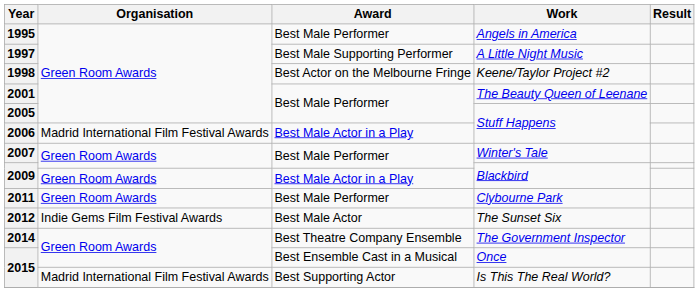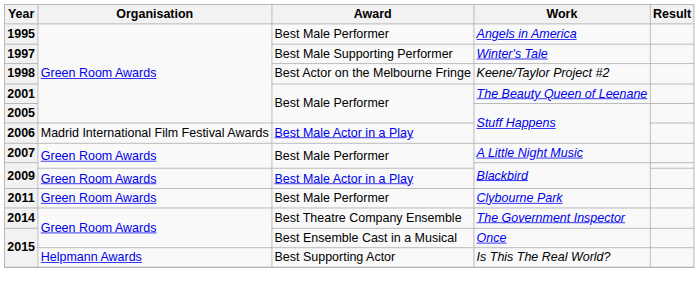1997 | Work: A Little Night Music -> Winter's Tale
2007 | Work: Winter's Tale -> A Little Night Music
- row: 2012 | Indie Gems Film Festival Awards | Best Male Actor | The Sunset Six
2015 / Best Supporting Actor | Organisation: Madrid International Film Festival Awards -> Helpmann Awards
